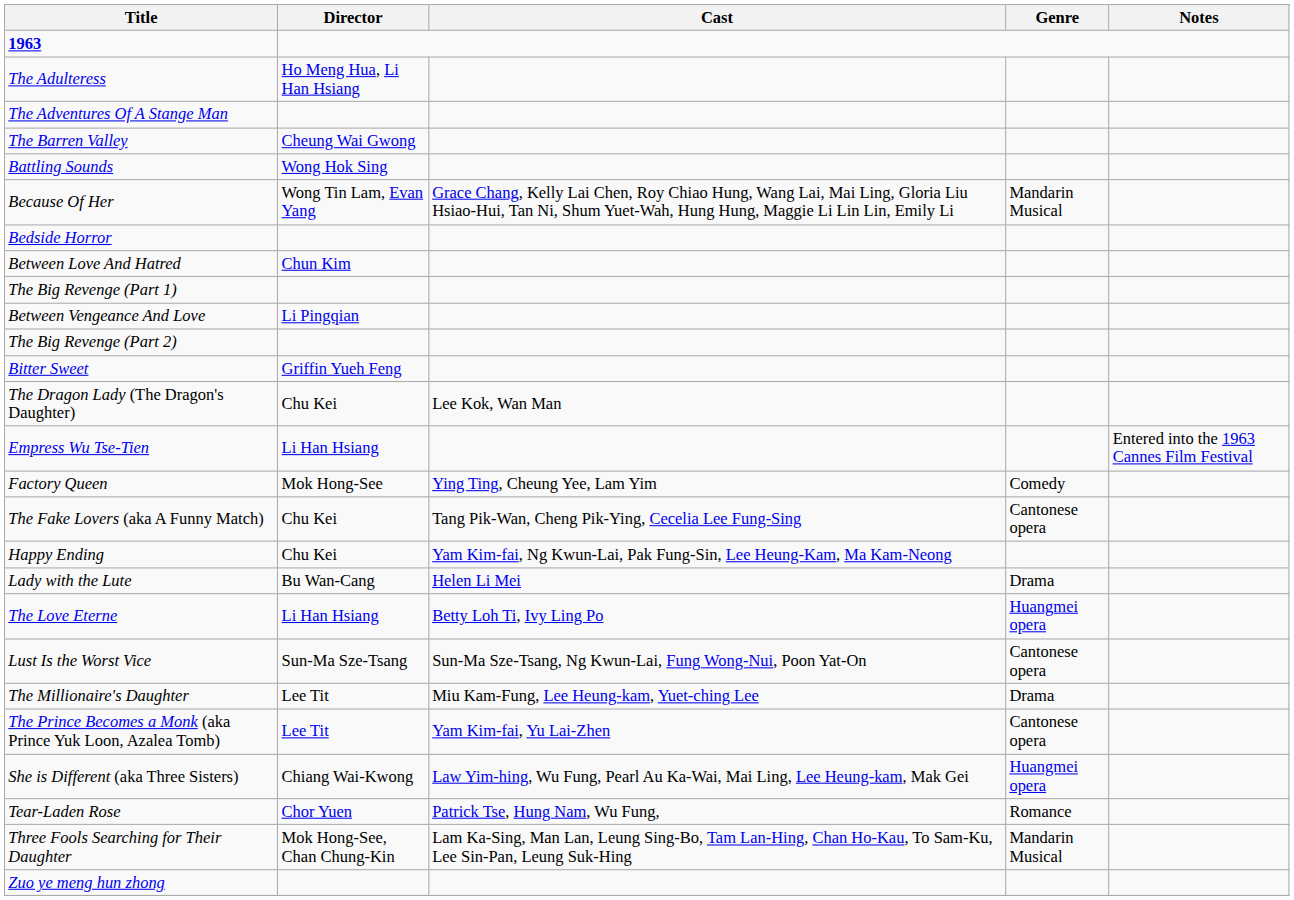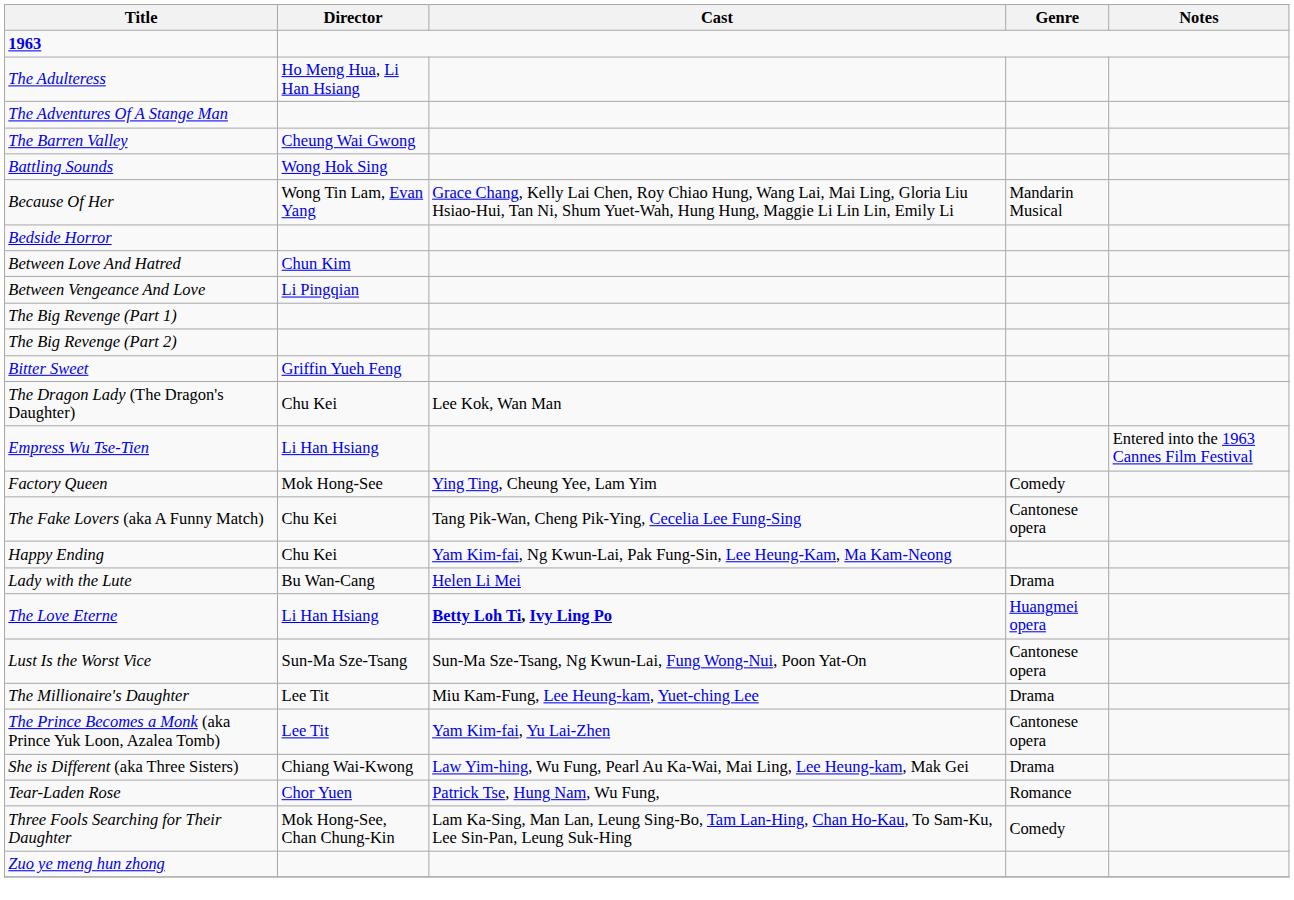rows swapped: Between Vengeance And Love <-> The Big Revenge (Part 1)
The Love Eterne | Cast: normal -> bold
She is Different (aka Three Sisters) | Genre: Huangmei opera -> Drama
Three Fools Searching for Their Daughter | Genre: Mandarin Musical -> Comedy
